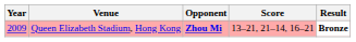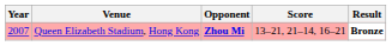Queen Elizabeth Stadium, Hong Kong | Year: 2009 -> 2007
